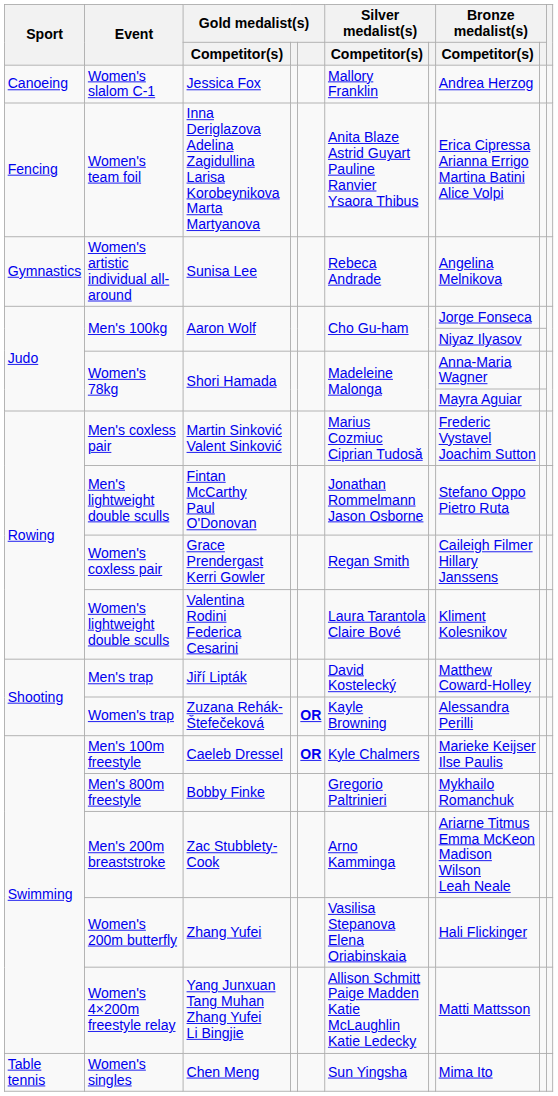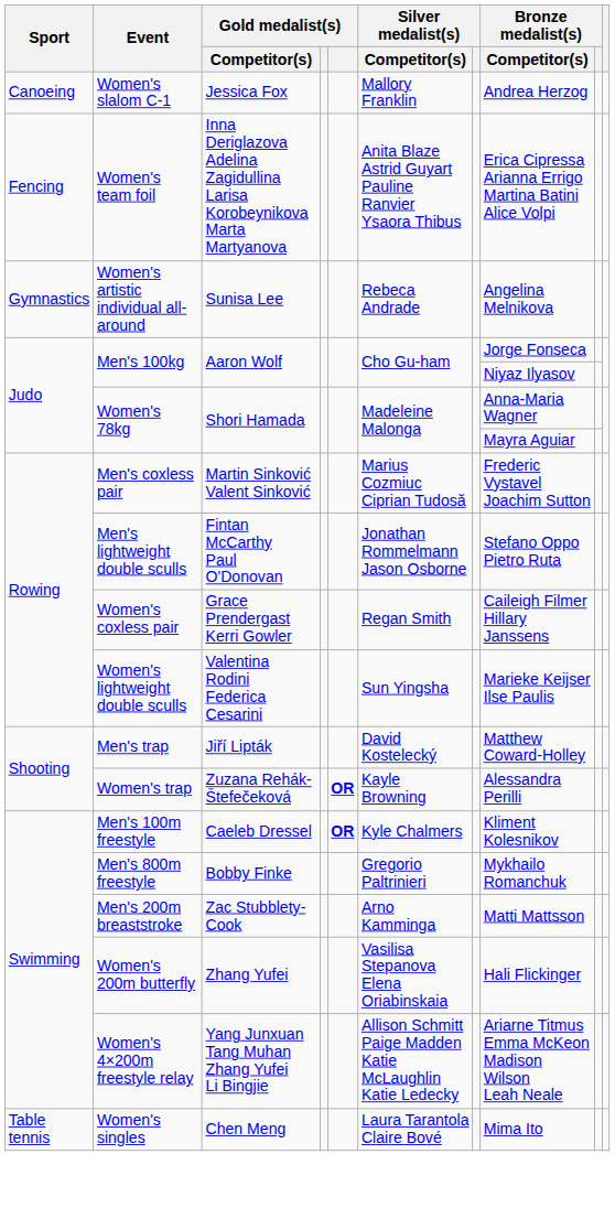Women's lightweight double sculls | Silver medalist(s) / Competitor(s): Laura Tarantola Claire Bové -> Sun Yingsha
Women's lightweight double sculls | Bronze medalist(s) / Competitor(s): Kliment Kolesnikov -> Marieke Keijser Ilse Paulis
Men's 100m freestyle | Bronze medalist(s) / Competitor(s): Marieke Keijser Ilse Paulis -> Kliment Kolesnikov
Men's 200m breaststroke | Bronze medalist(s) / Competitor(s): Ariarne Titmus Emma McKeon Madison Wilson Leah Neale -> Matti Mattsson
Women's 4×200m freestyle relay | Bronze medalist(s) / Competitor(s): Matti Mattsson -> Ariarne Titmus Emma McKeon Madison Wilson Leah Neale
Women's singles | Silver medalist(s) / Competitor(s): Sun Yingsha -> Laura Tarantola Claire Bové
